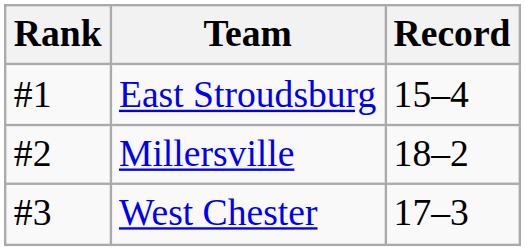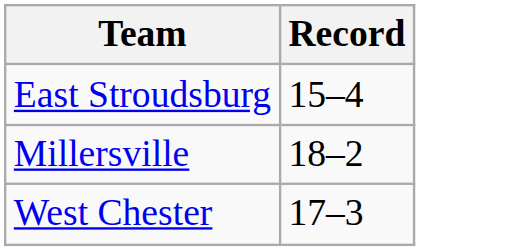- column: Rank | #1 | #2 | #3
